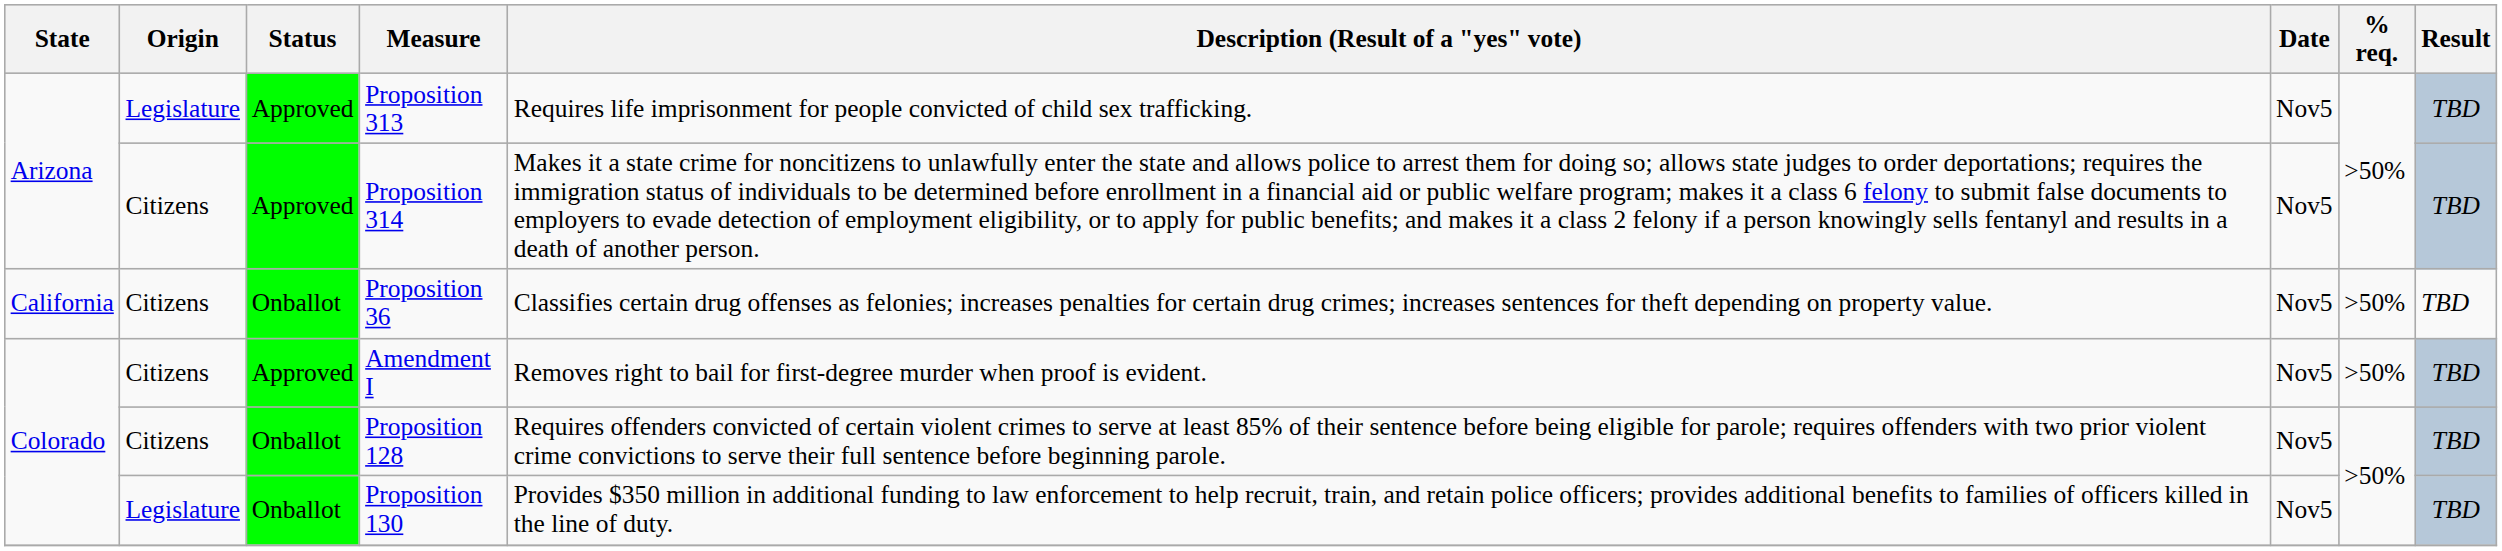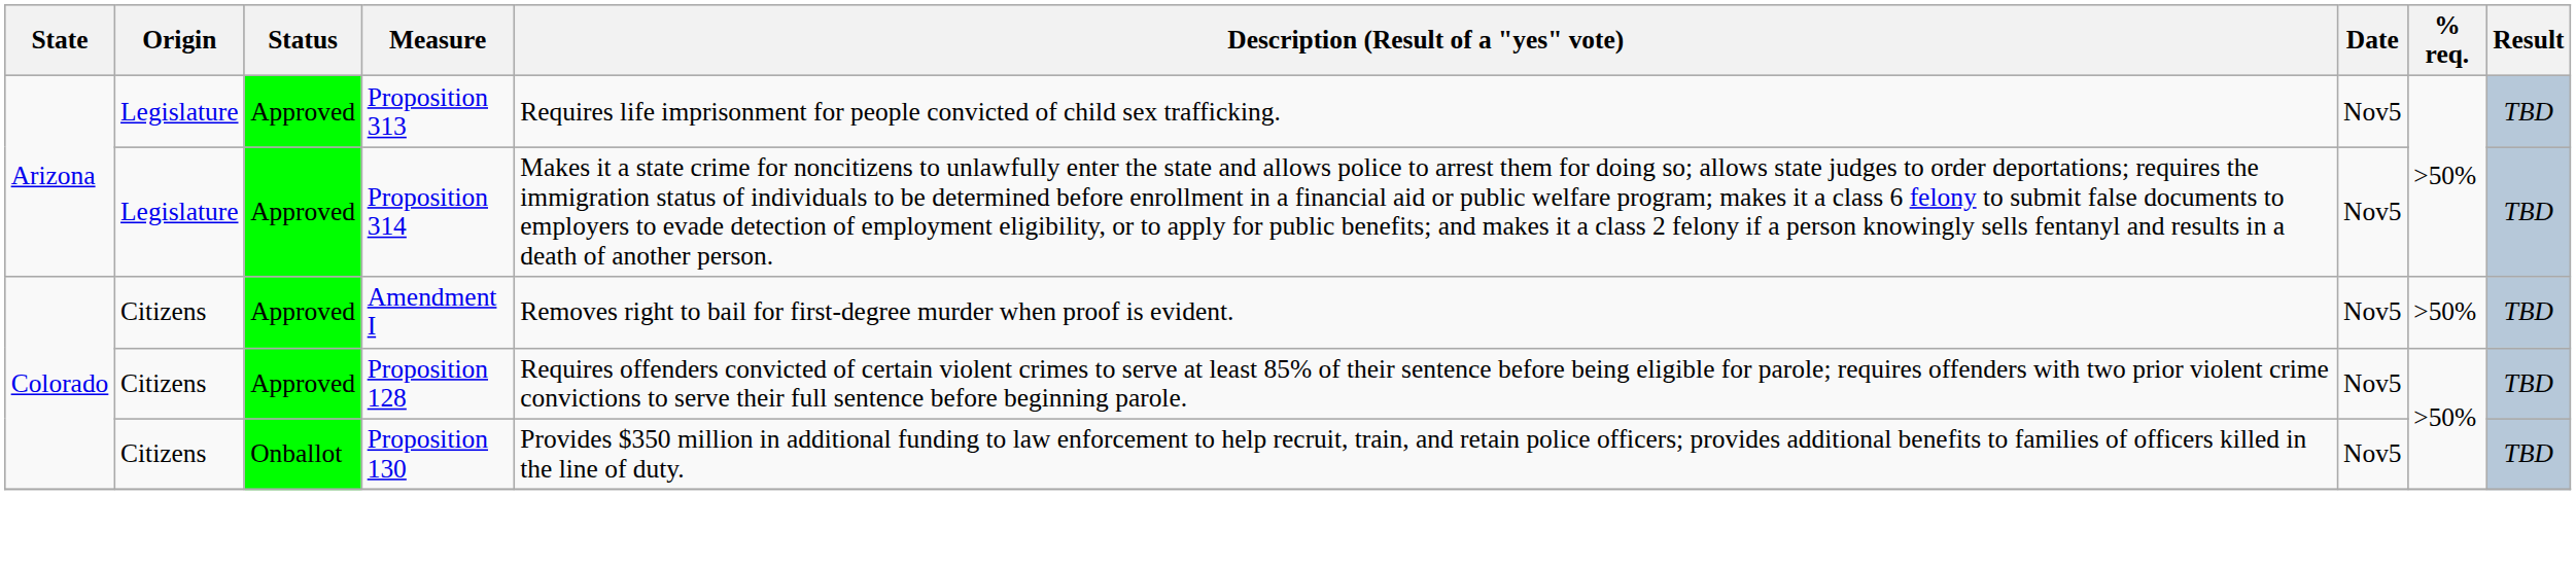Proposition 314 | Origin: Citizens -> Legislature
- row: California | Citizens | Onballot | Proposition 36 | Classifies certain drug offenses as felonies; increases penalties for certain drug crimes; increases sentences for theft depending on property value. | Nov5 | >50% | TBD
Proposition 128 | Status: Onballot -> Approved
Proposition 130 | Origin: Legislature -> Citizens
